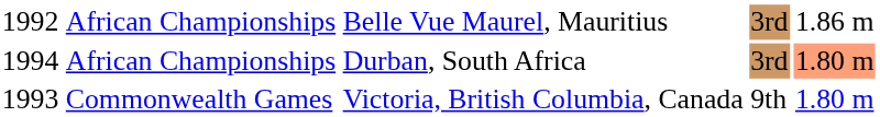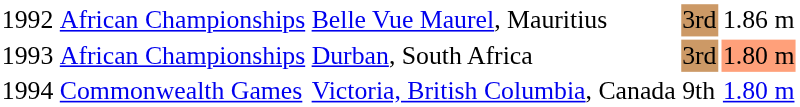African Championships / Durban, South Africa | column 1: 1994 -> 1993
Commonwealth Games | column 1: 1993 -> 1994
